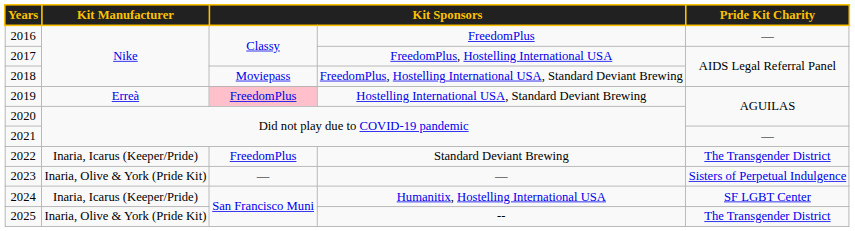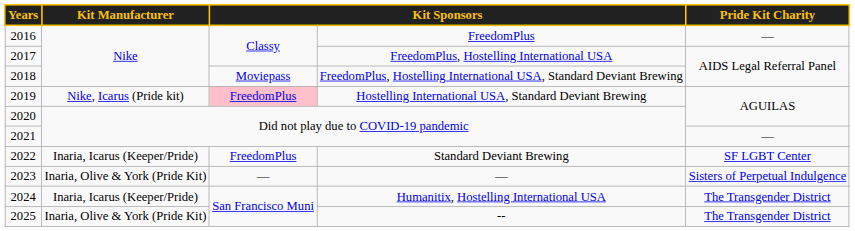Hostelling International USA, Standard Deviant Brewing | Kit Manufacturer: Erreà -> Nike, Icarus (Pride kit)
Standard Deviant Brewing | Pride Kit Charity: The Transgender District -> SF LGBT Center
Humanitix, Hostelling International USA | Pride Kit Charity: SF LGBT Center -> The Transgender District
